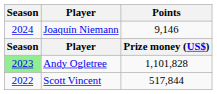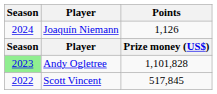Joaquín Niemann | Points: 9,146 -> 1,126
Scott Vincent | Points: 517,844 -> 517,845
